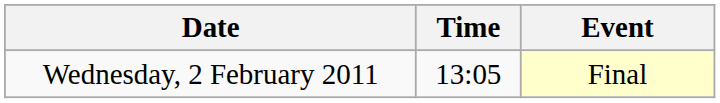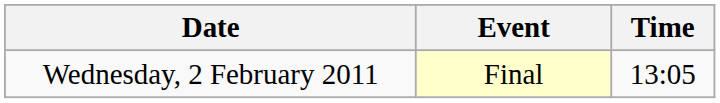columns swapped: Time <-> Event
